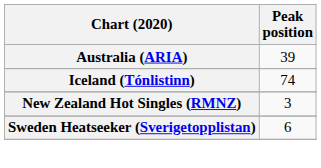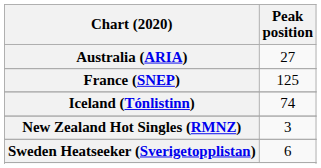Australia (ARIA) | Peak position: 39 -> 27
+ row: France (SNEP) | 125
